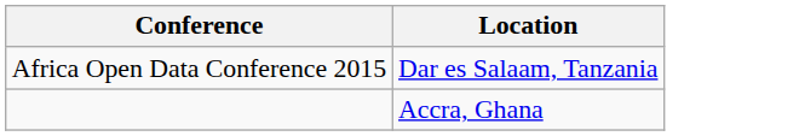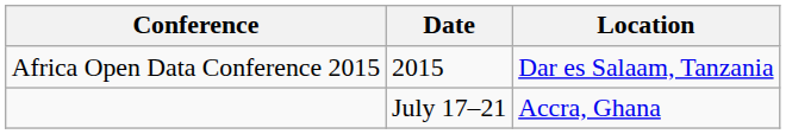+ column: Date | 2015 | July 17–21
